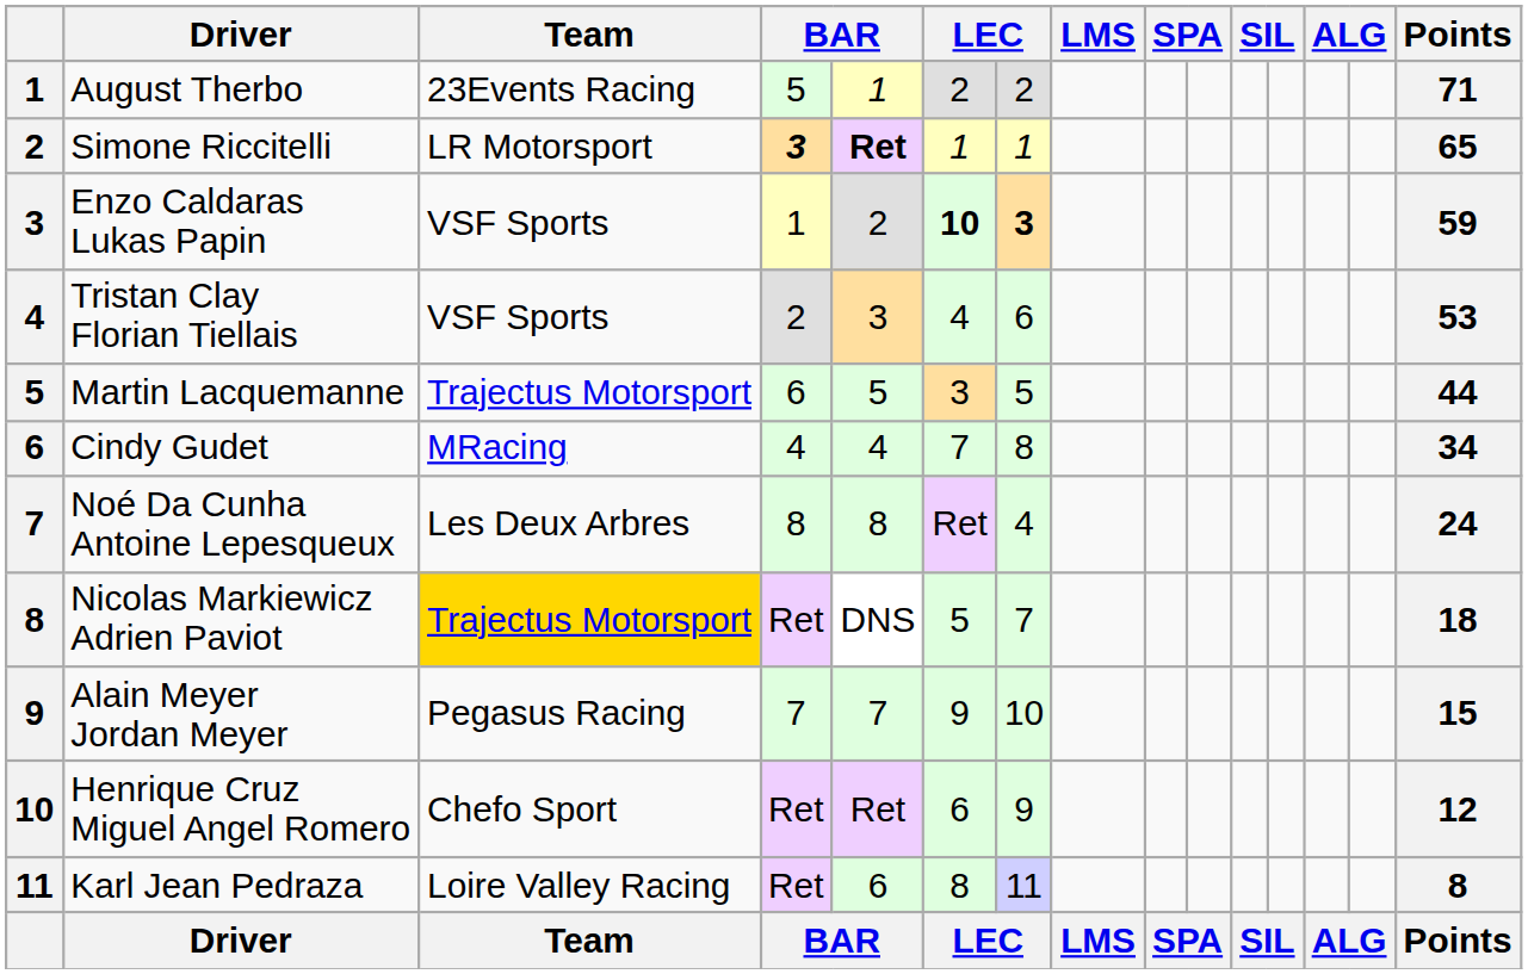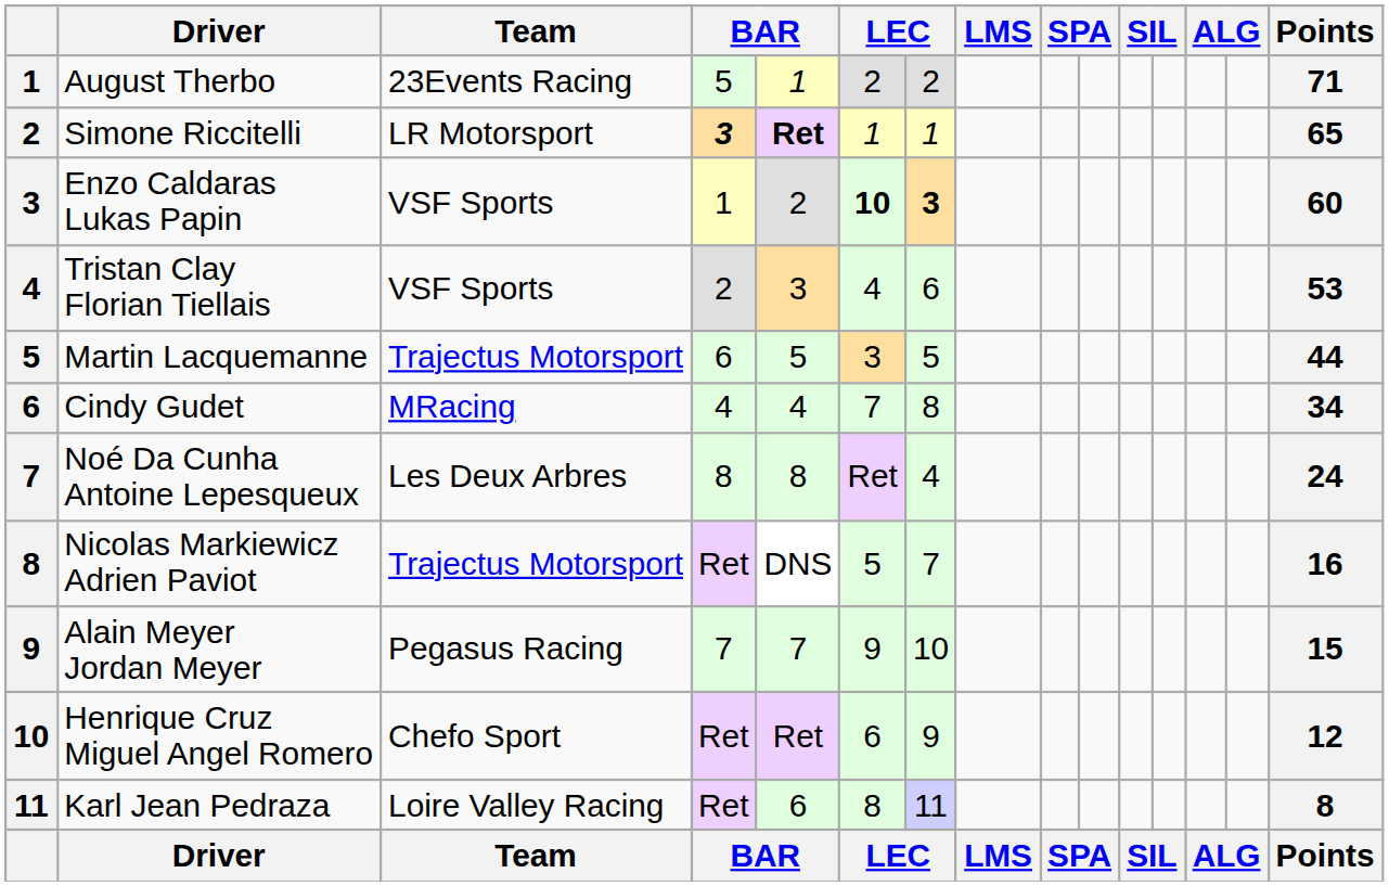Enzo Caldaras Lukas Papin | Points: 59 -> 60
Nicolas Markiewicz Adrien Paviot | Team: gold background -> no background
Nicolas Markiewicz Adrien Paviot | Points: 18 -> 16
